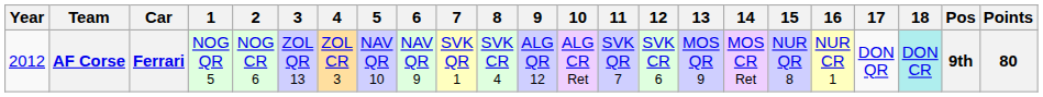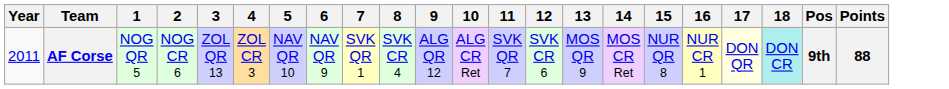- column: Car | Ferrari
AF Corse | Year: 2012 -> 2011
AF Corse | 17: no background -> lightyellow background
AF Corse | Points: 80 -> 88
